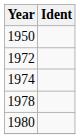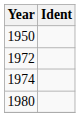- row: 1978
